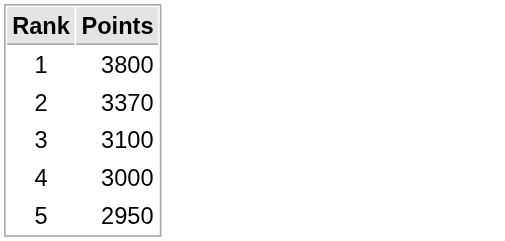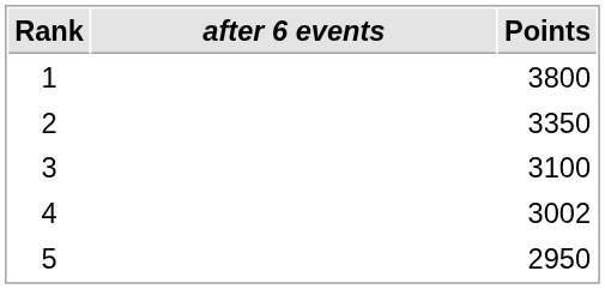+ column: after 6 events
2 | Points: 3370 -> 3350
4 | Points: 3000 -> 3002
